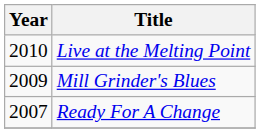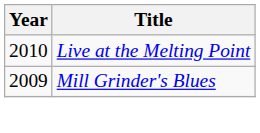- row: 2007 | Ready For A Change
